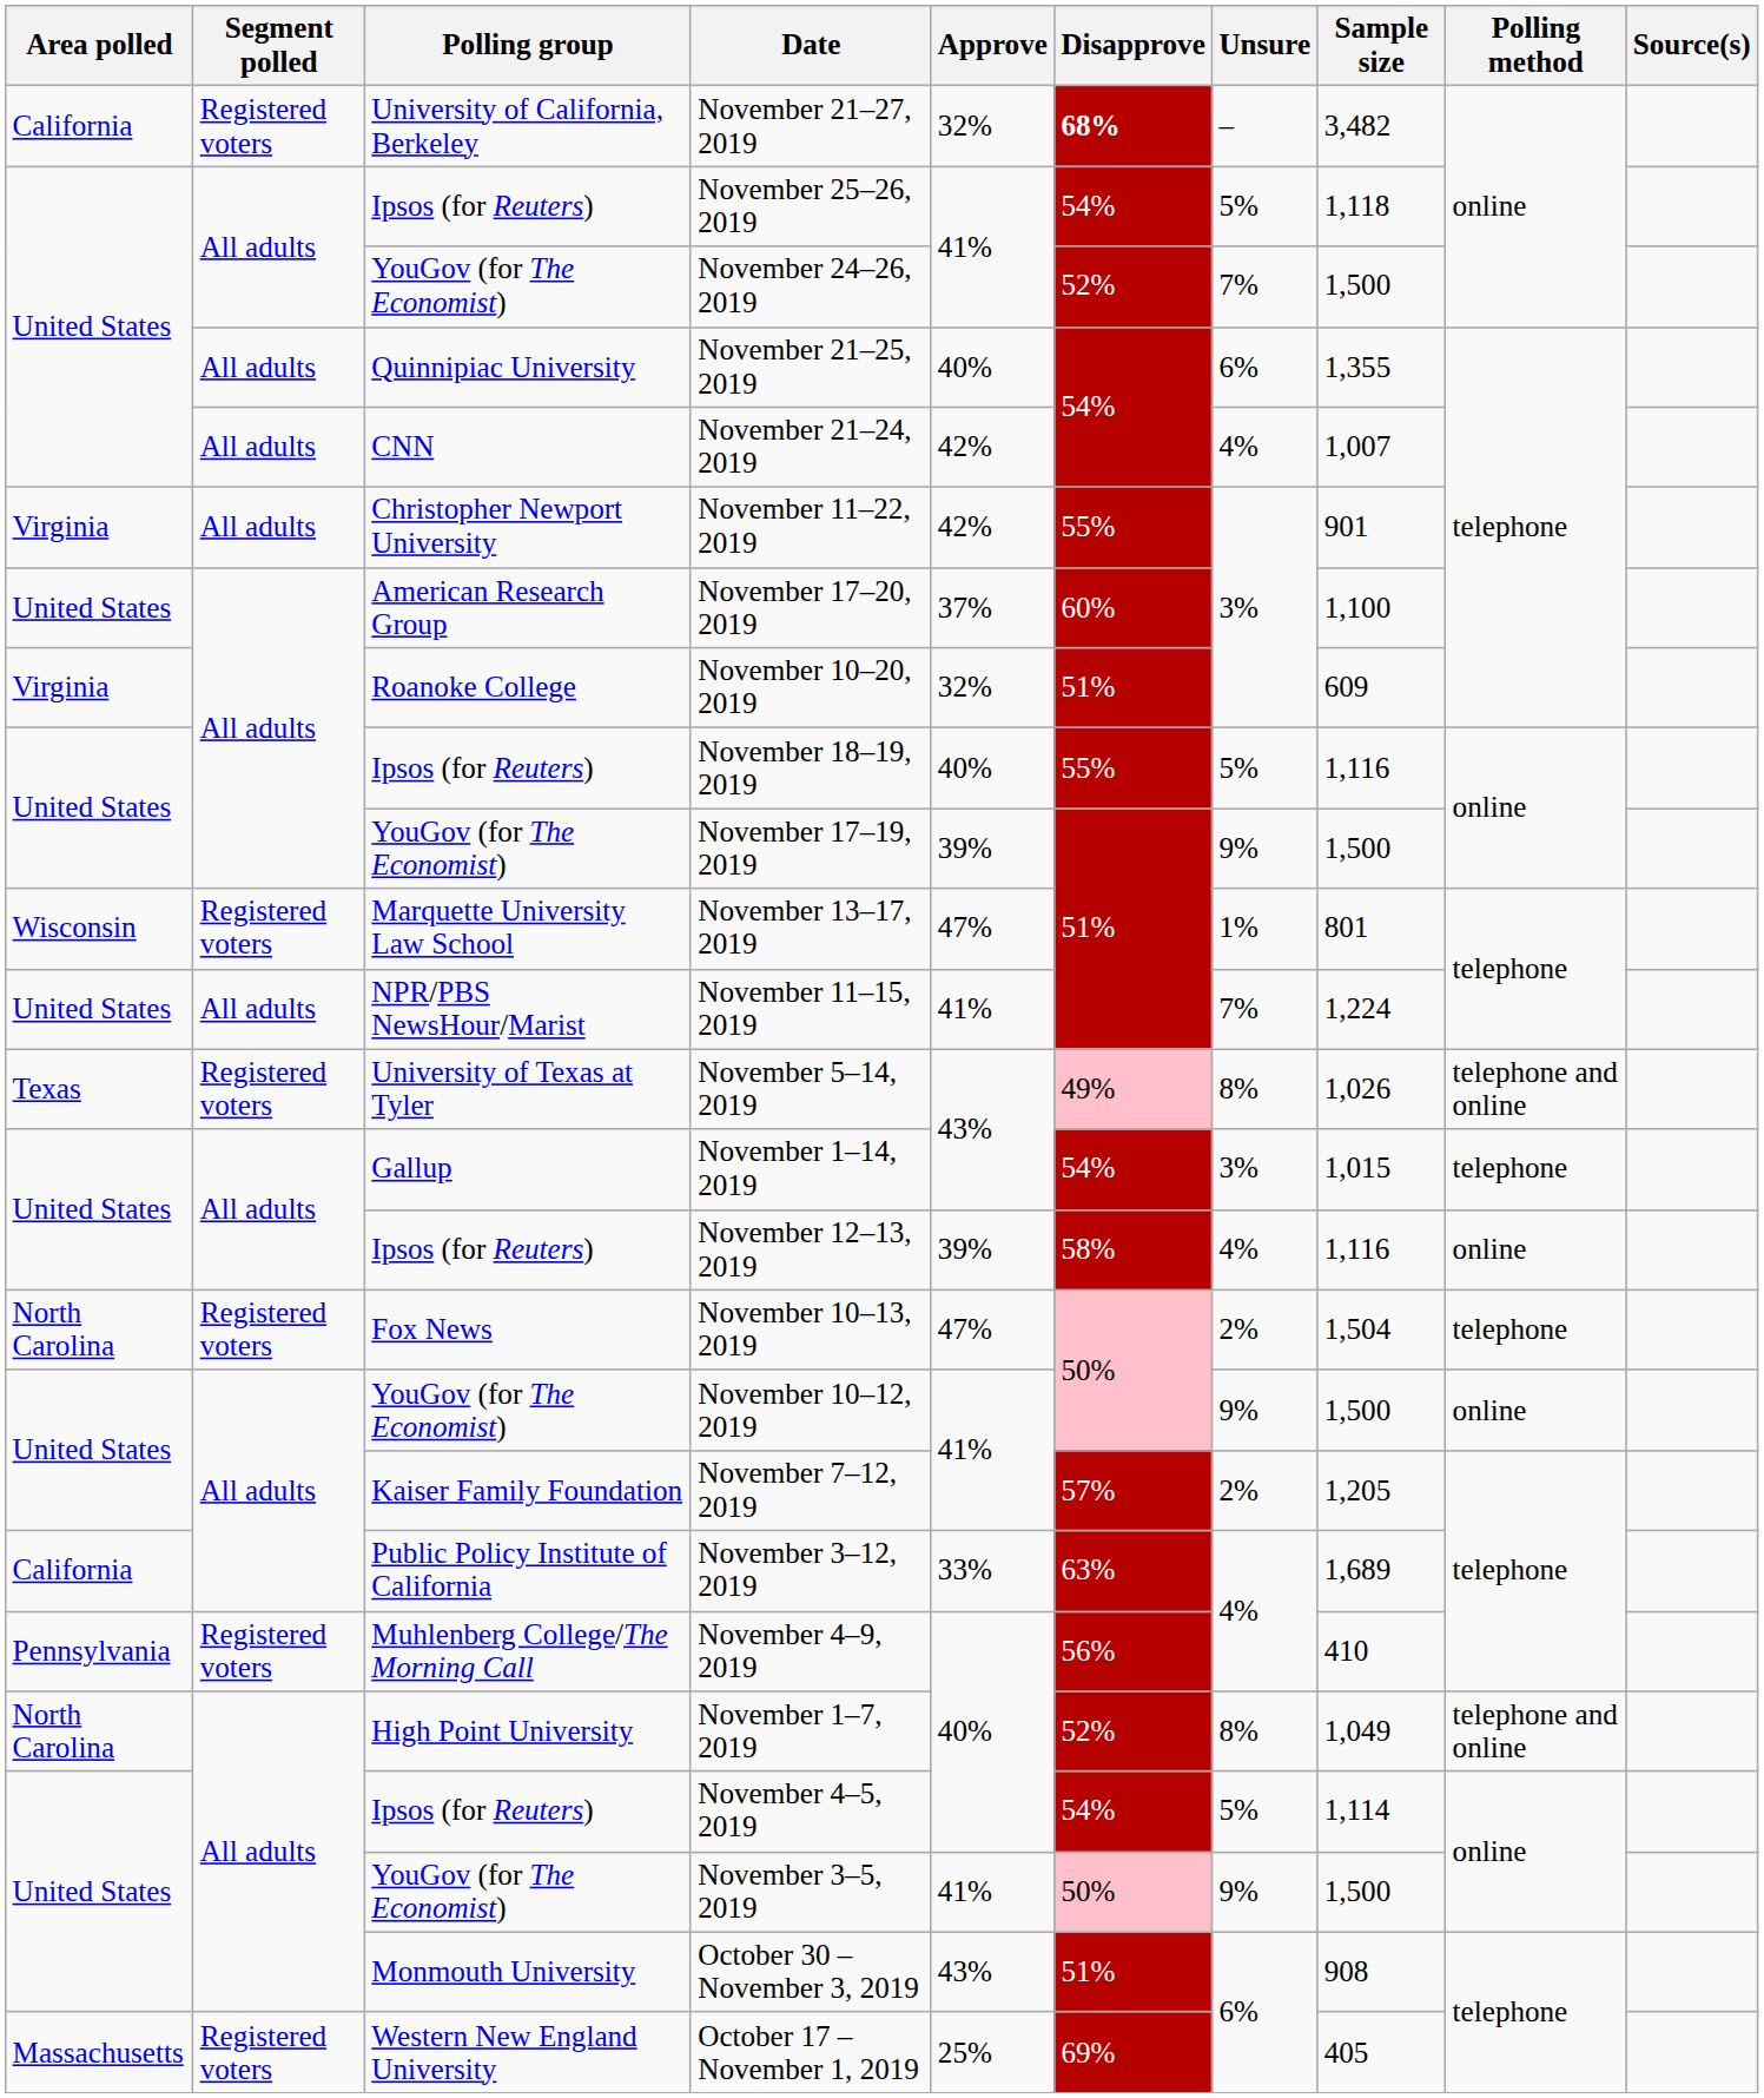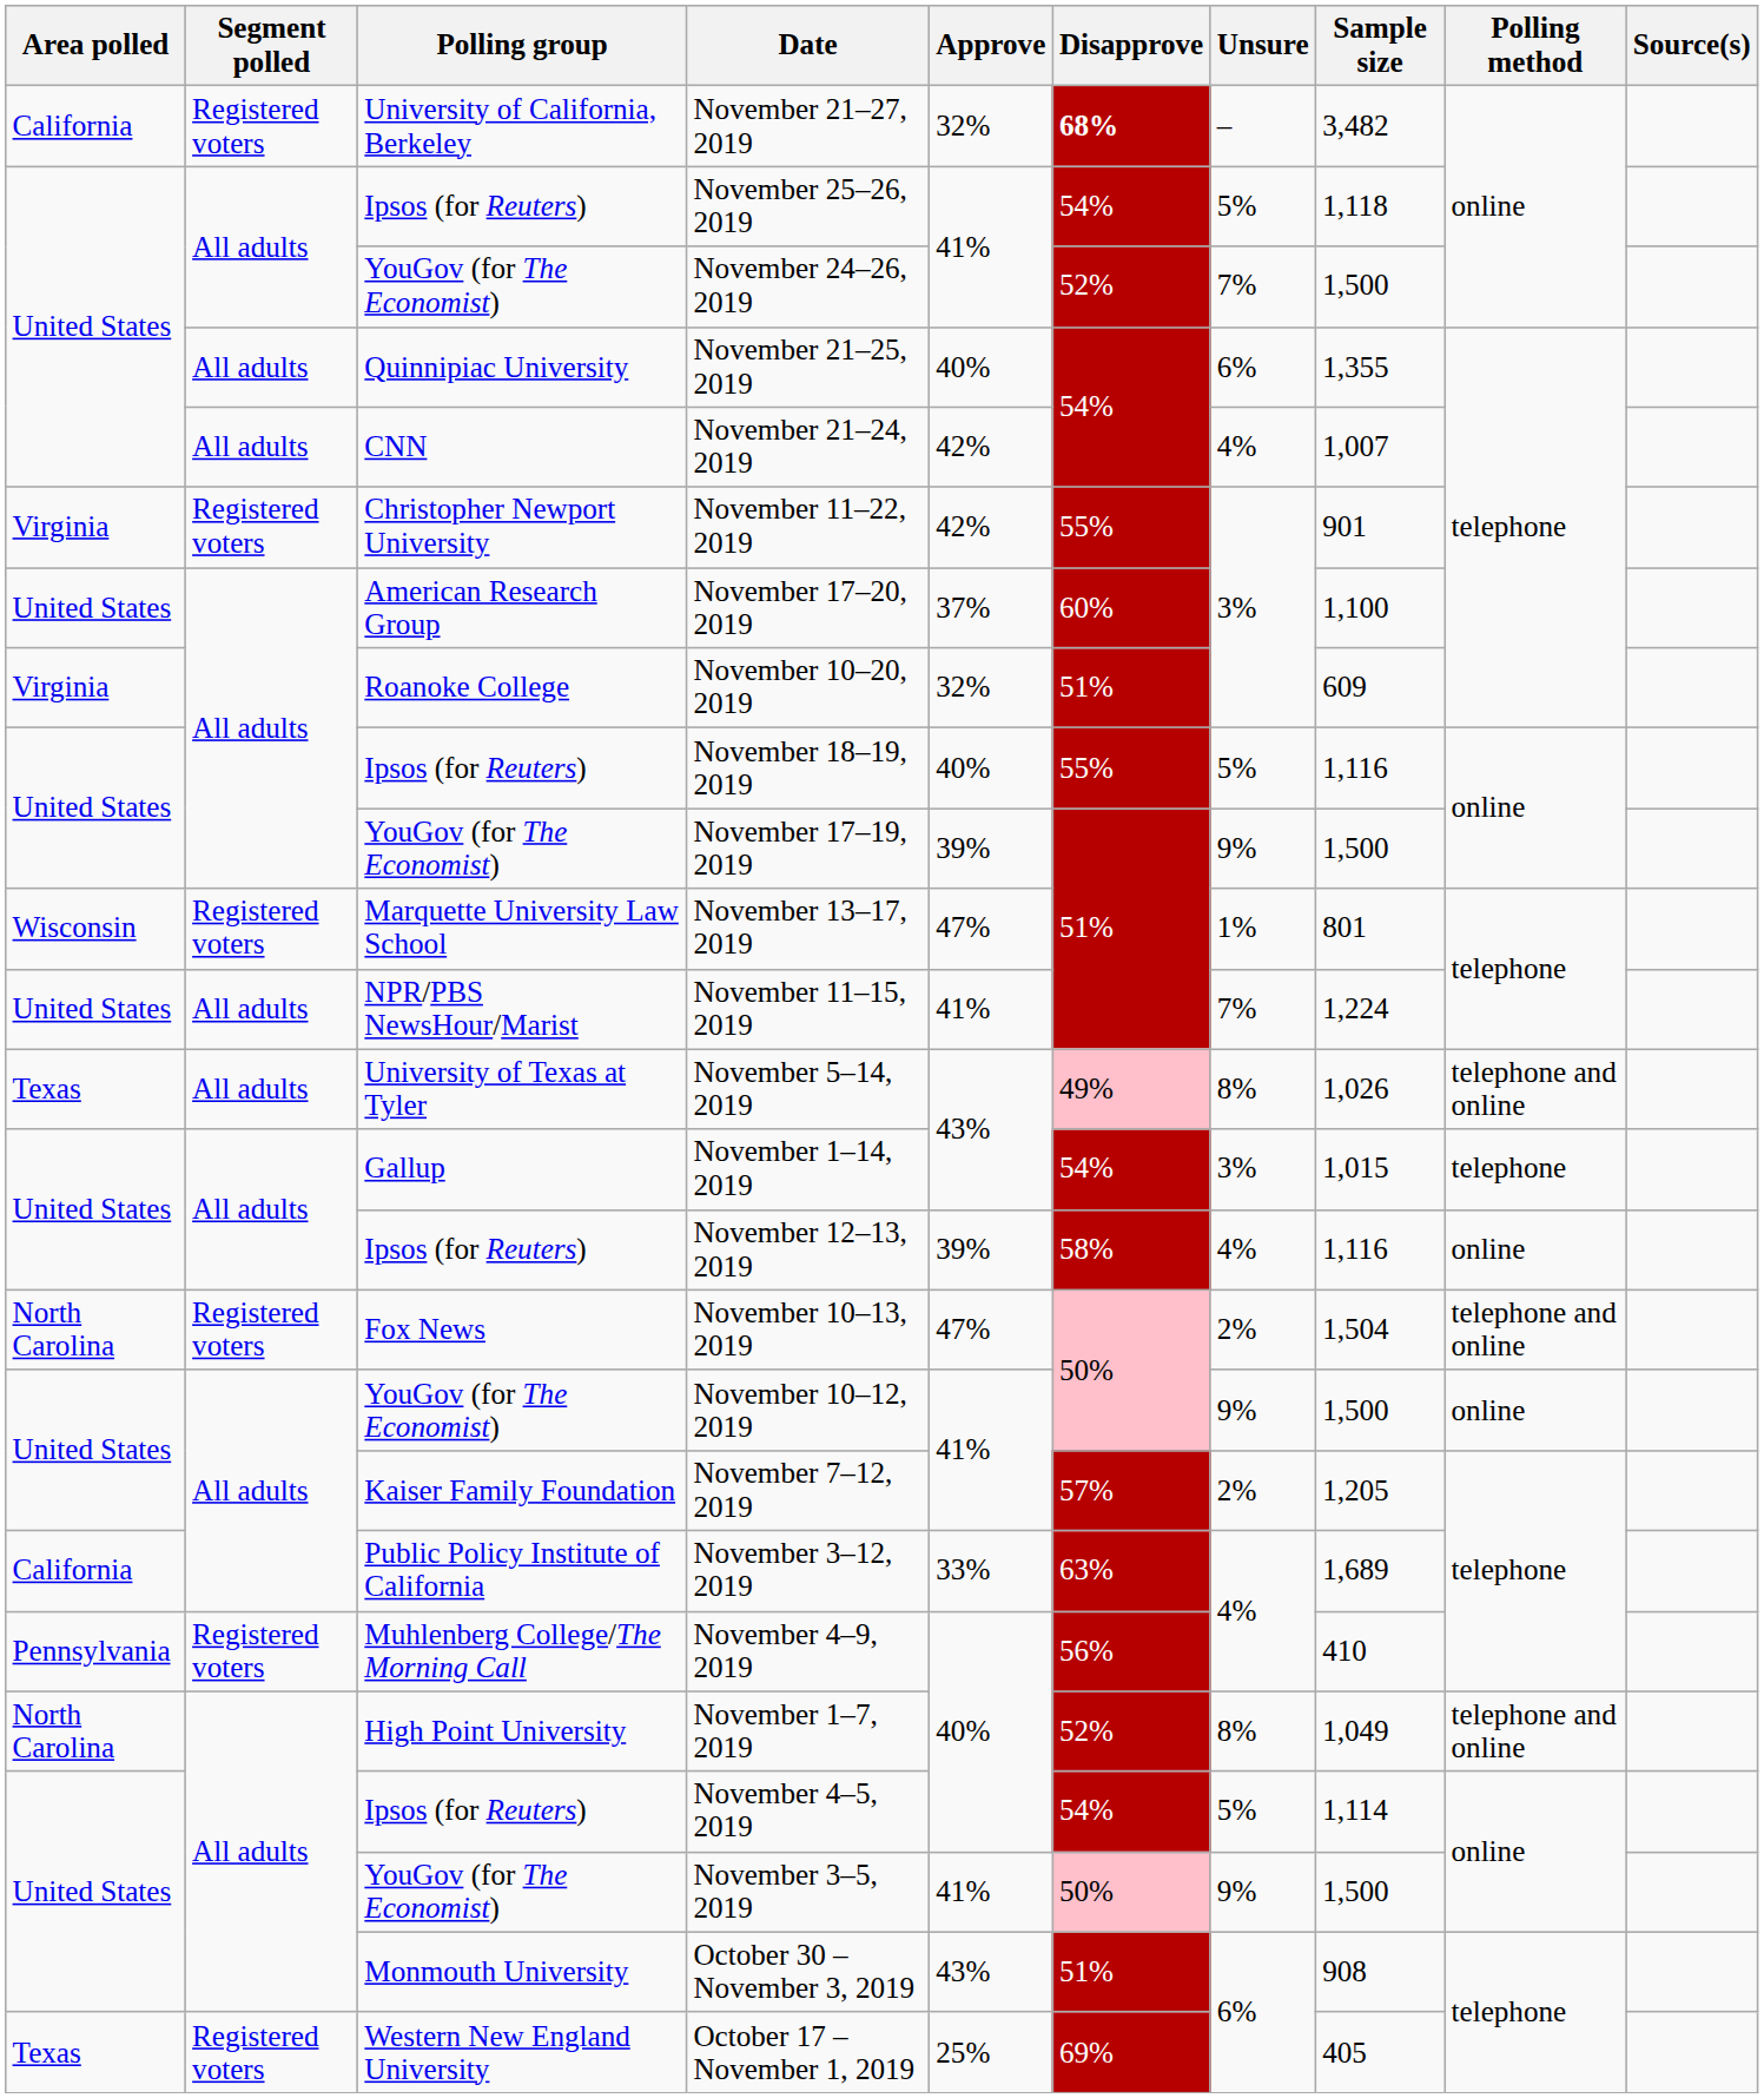November 11–22, 2019 | Segment polled: All adults -> Registered voters
November 5–14, 2019 | Segment polled: Registered voters -> All adults
November 10–13, 2019 | Polling method: telephone -> telephone and online
October 17 – November 1, 2019 | Area polled: Massachusetts -> Texas
